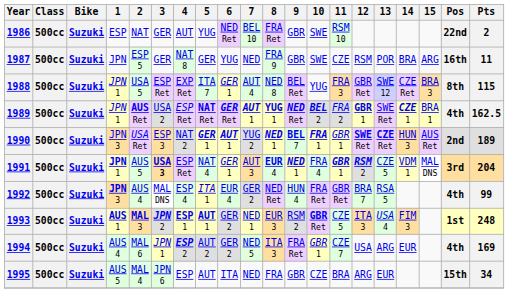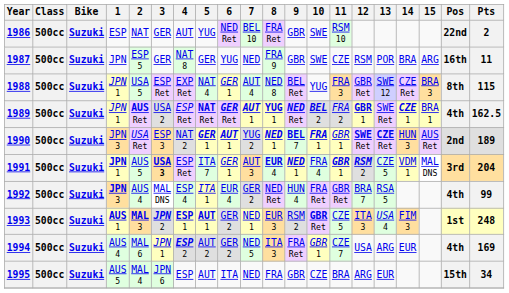1988 | 5: ITA 7 -> NAT 4
1991 | 5: NAT 4 -> ITA 7
